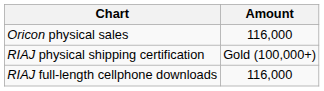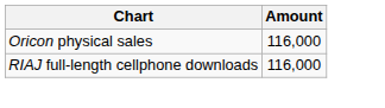- row: RIAJ physical shipping certification | Gold (100,000+)
